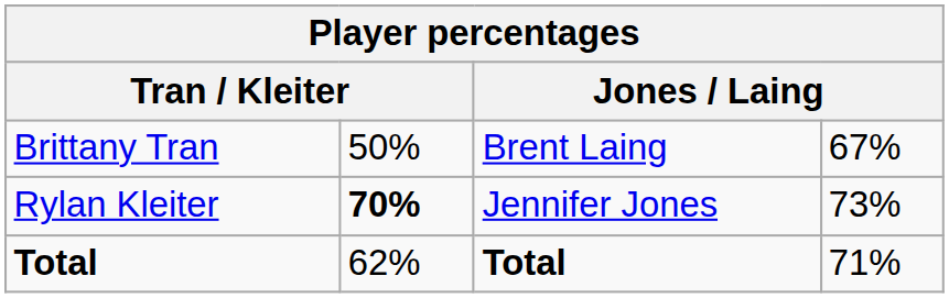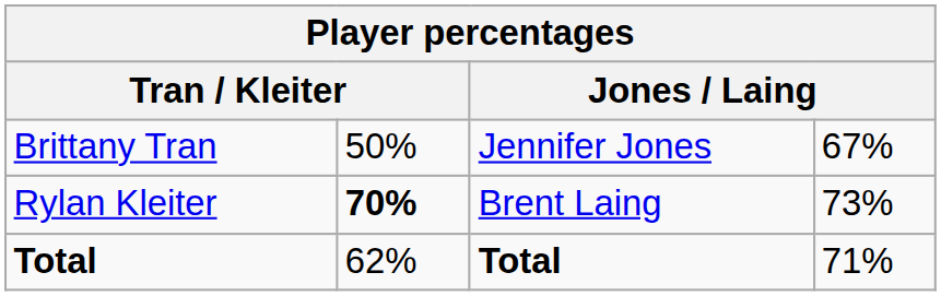Brittany Tran | column 3: Brent Laing -> Jennifer Jones
Rylan Kleiter | column 3: Jennifer Jones -> Brent Laing
